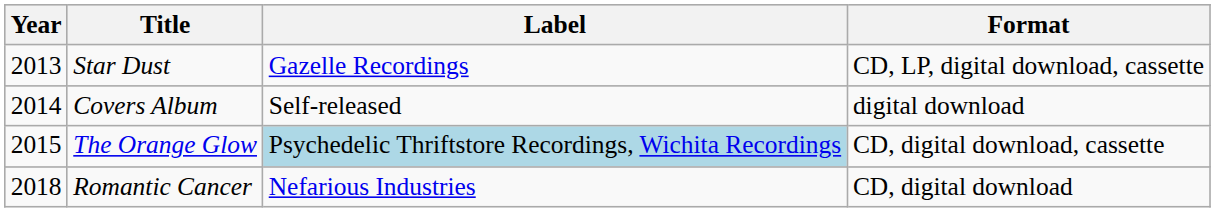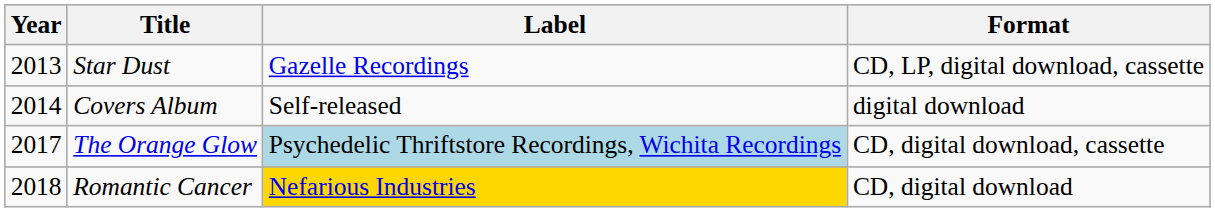The Orange Glow | Year: 2015 -> 2017
Romantic Cancer | Label: no background -> gold background
